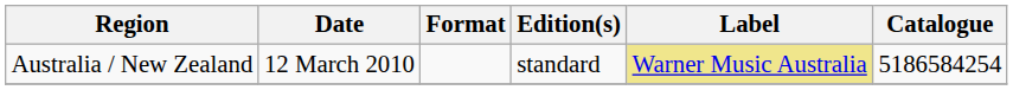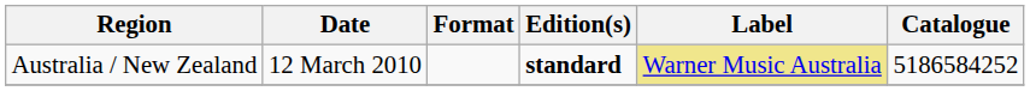Australia / New Zealand | Edition(s): normal -> bold
Australia / New Zealand | Catalogue: 5186584254 -> 5186584252
